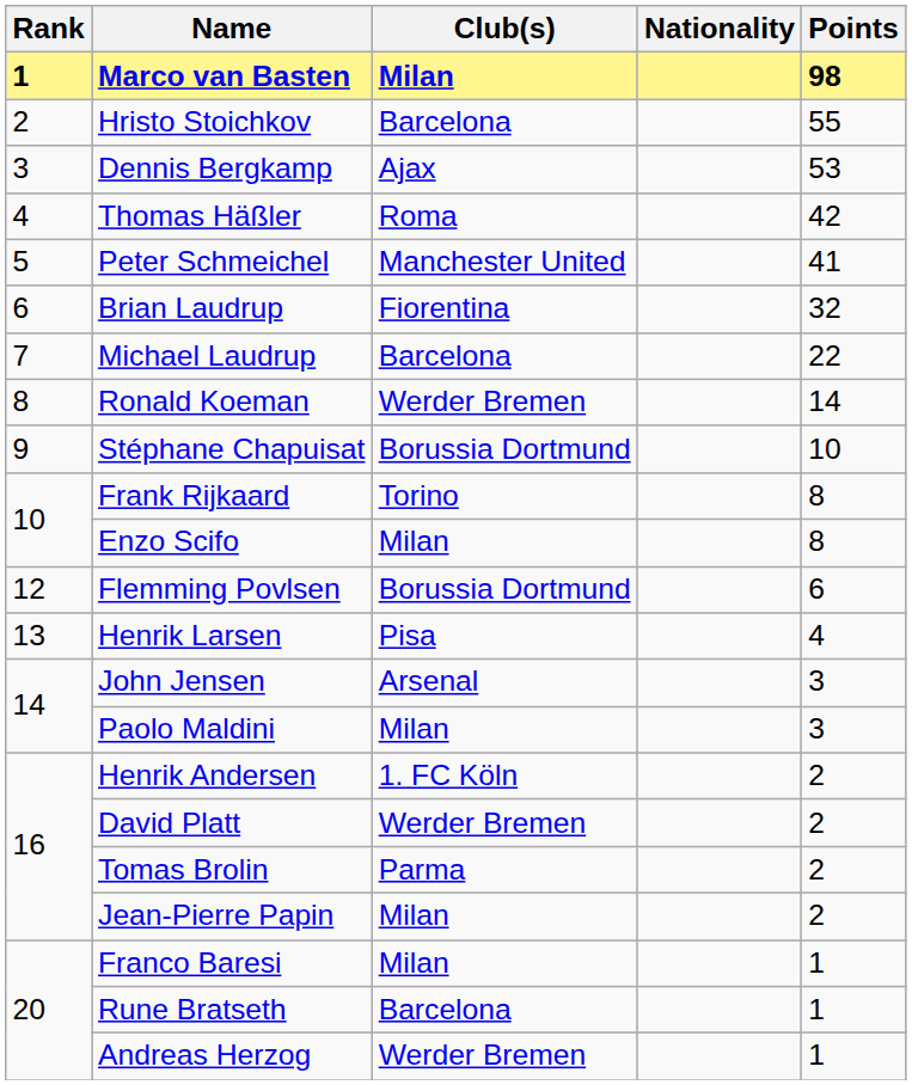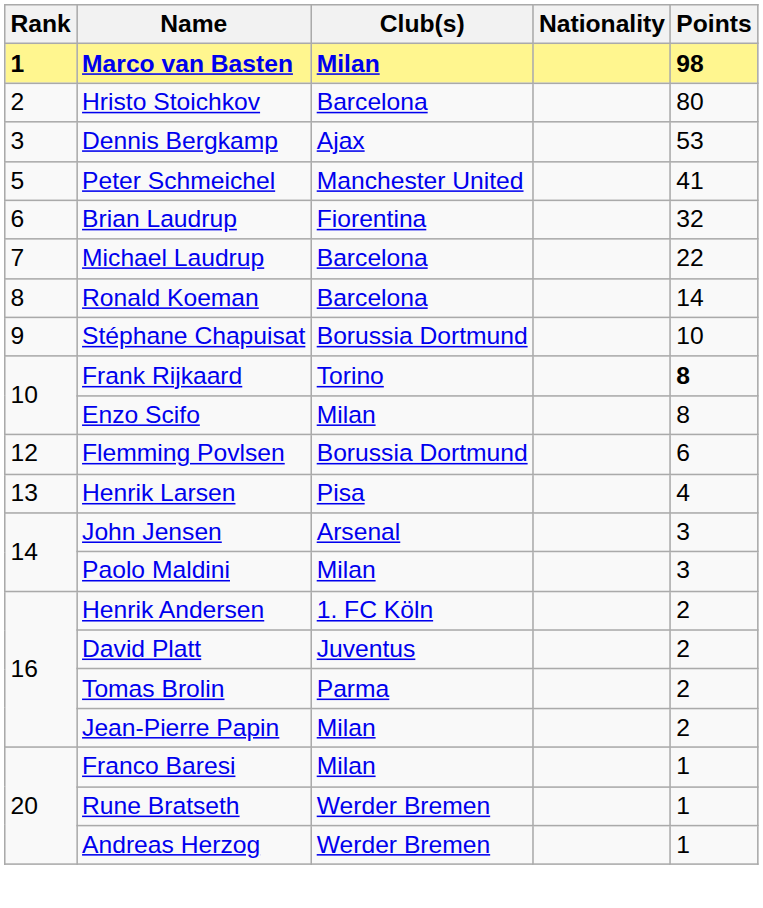Hristo Stoichkov | Points: 55 -> 80
- row: 4 | Thomas Häßler | Roma | 42
Ronald Koeman | Club(s): Werder Bremen -> Barcelona
Frank Rijkaard | Points: normal -> bold
David Platt | Club(s): Werder Bremen -> Juventus
Rune Bratseth | Club(s): Barcelona -> Werder Bremen
